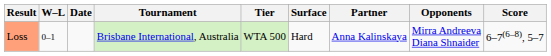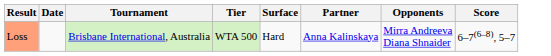- column: W–L | 0–1
